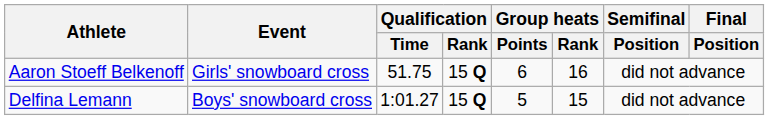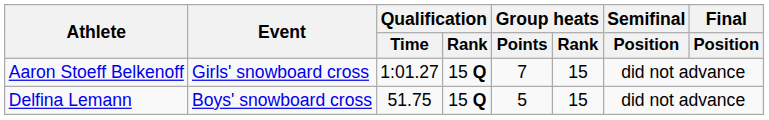Aaron Stoeff Belkenoff | Qualification / Time: 51.75 -> 1:01.27
Aaron Stoeff Belkenoff | Group heats / Points: 6 -> 7
Aaron Stoeff Belkenoff | Group heats / Rank: 16 -> 15
Delfina Lemann | Qualification / Time: 1:01.27 -> 51.75
